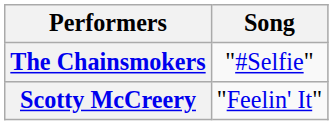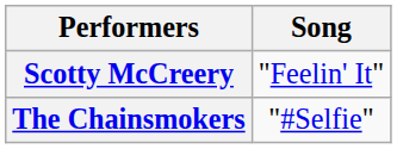rows swapped: The Chainsmokers <-> Scotty McCreery
